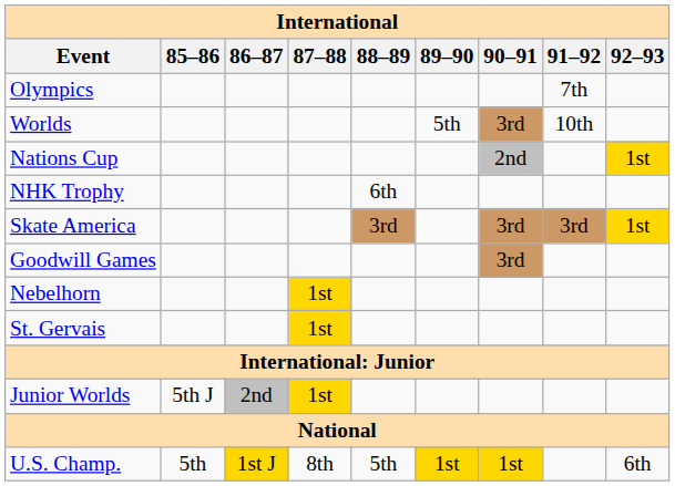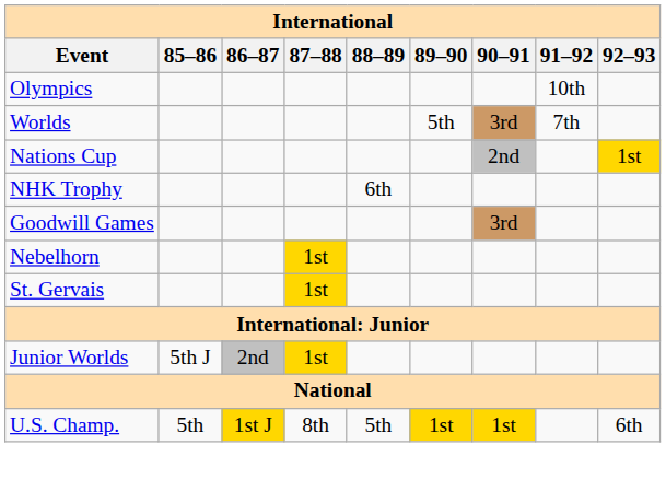Olympics | 91–92: 7th -> 10th
Worlds | 91–92: 10th -> 7th
- row: Skate America | 3rd | 3rd | 3rd | 1st
